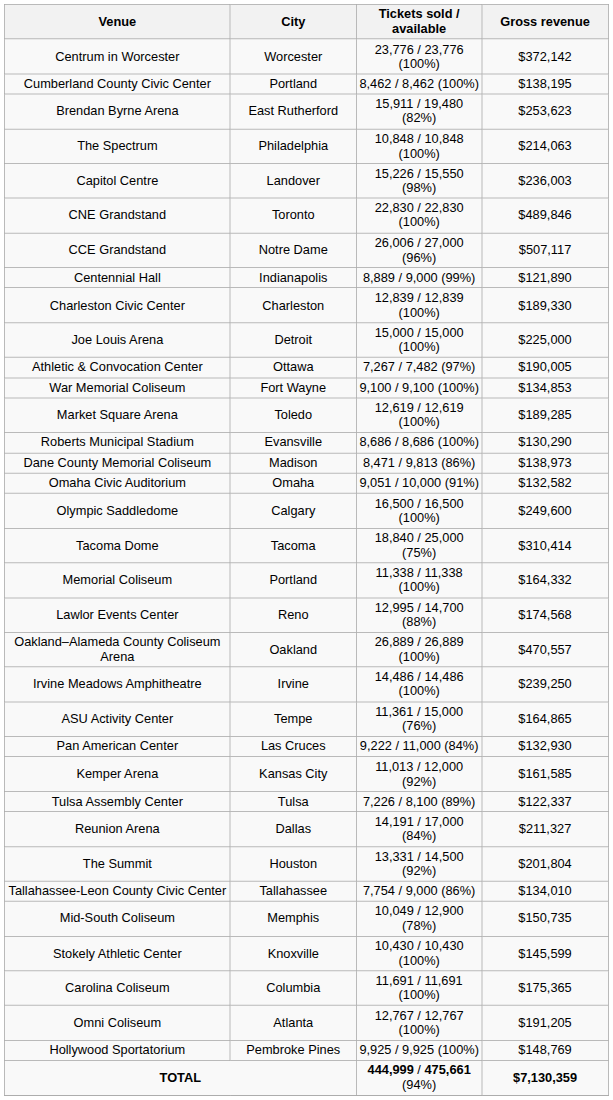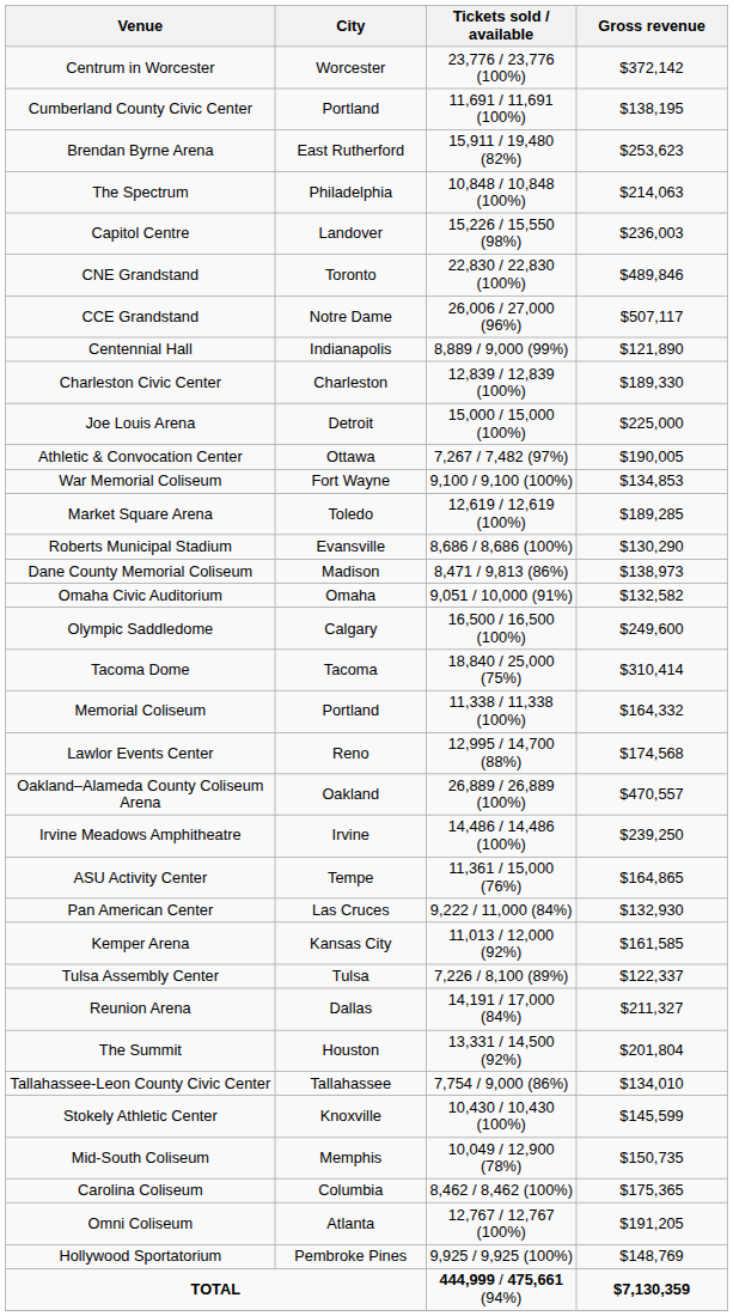Cumberland County Civic Center | Tickets sold / available: 8,462 / 8,462 (100%) -> 11,691 / 11,691 (100%)
rows swapped: Mid-South Coliseum <-> Stokely Athletic Center
Carolina Coliseum | Tickets sold / available: 11,691 / 11,691 (100%) -> 8,462 / 8,462 (100%)
